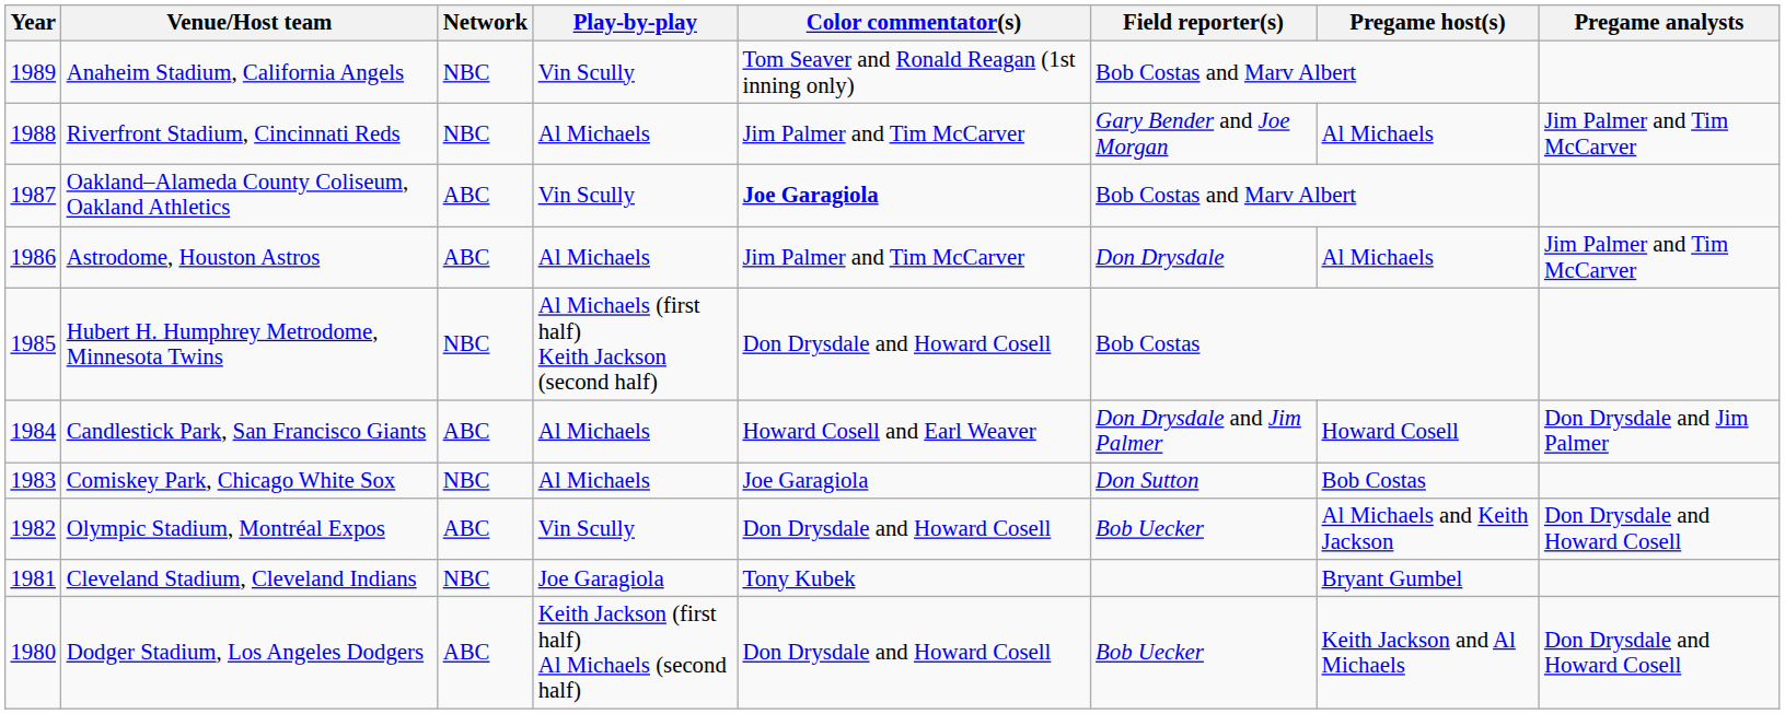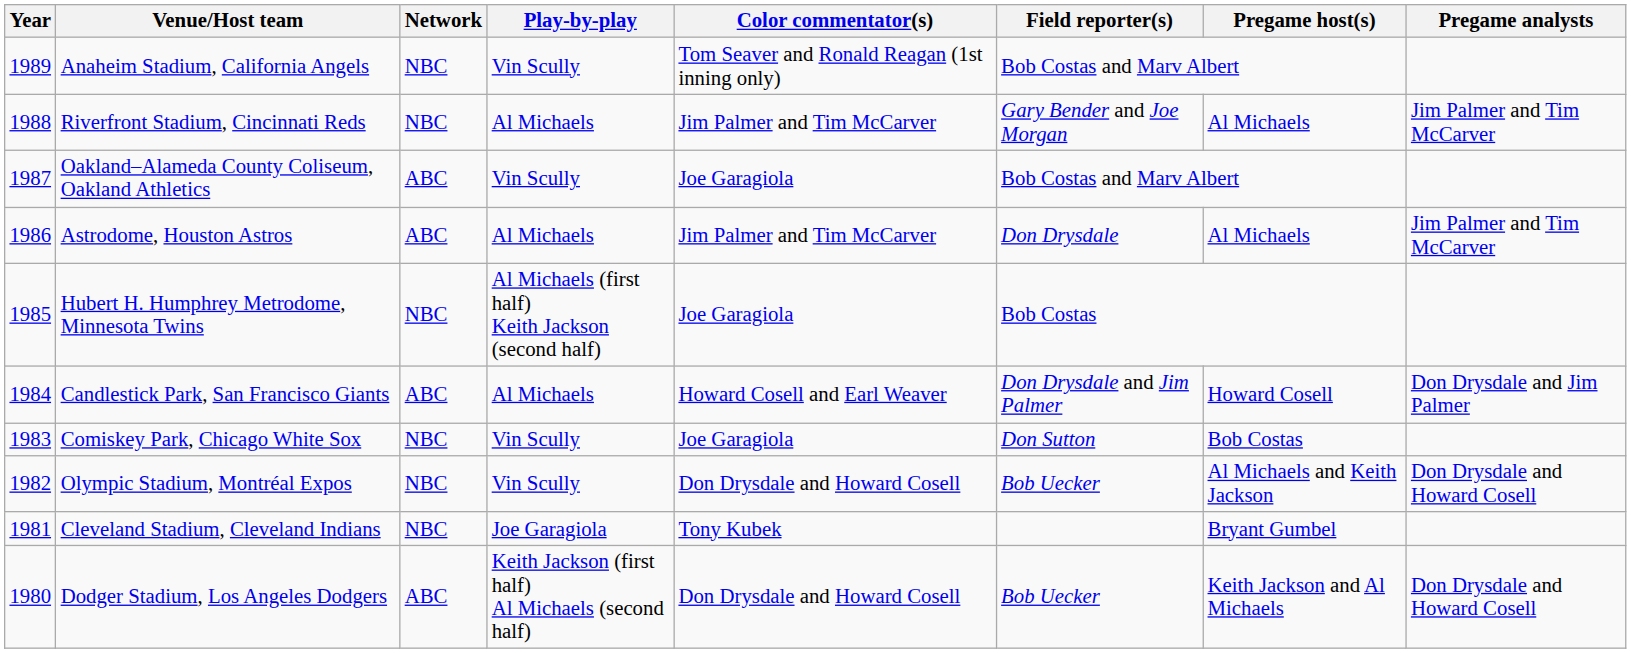Oakland–Alameda County Coliseum, Oakland Athletics | Color commentator(s): bold -> normal
Hubert H. Humphrey Metrodome, Minnesota Twins | Color commentator(s): Don Drysdale and Howard Cosell -> Joe Garagiola
Comiskey Park, Chicago White Sox | Play-by-play: Al Michaels -> Vin Scully
Olympic Stadium, Montréal Expos | Network: ABC -> NBC
